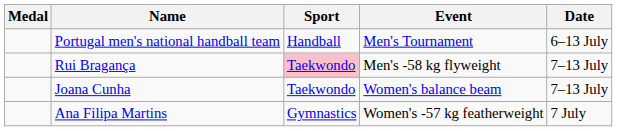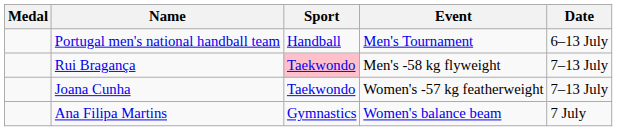Joana Cunha | Event: Women's balance beam -> Women's -57 kg featherweight
Ana Filipa Martins | Event: Women's -57 kg featherweight -> Women's balance beam
